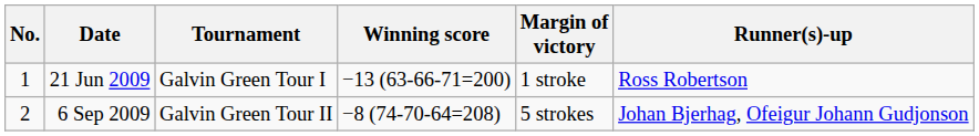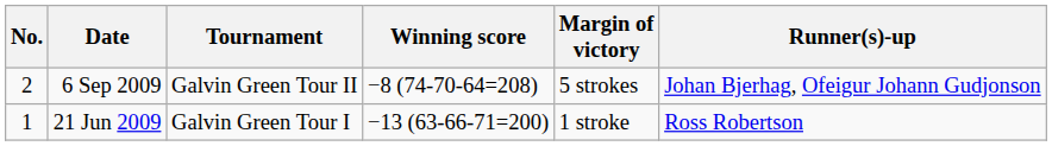rows swapped: 21 Jun 2009 <-> 6 Sep 2009
